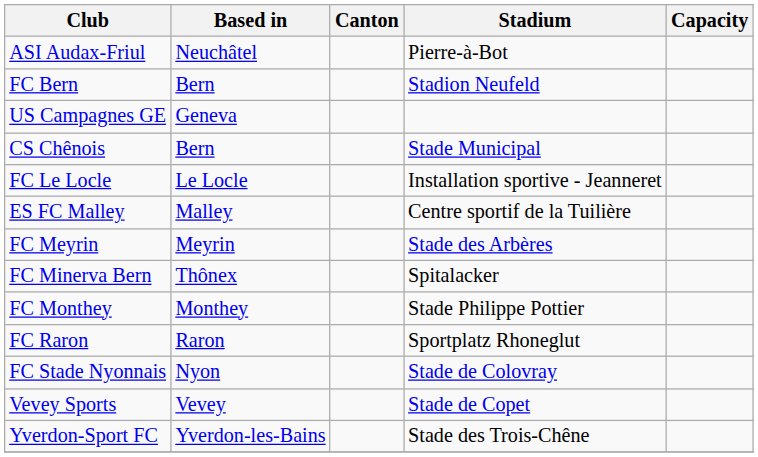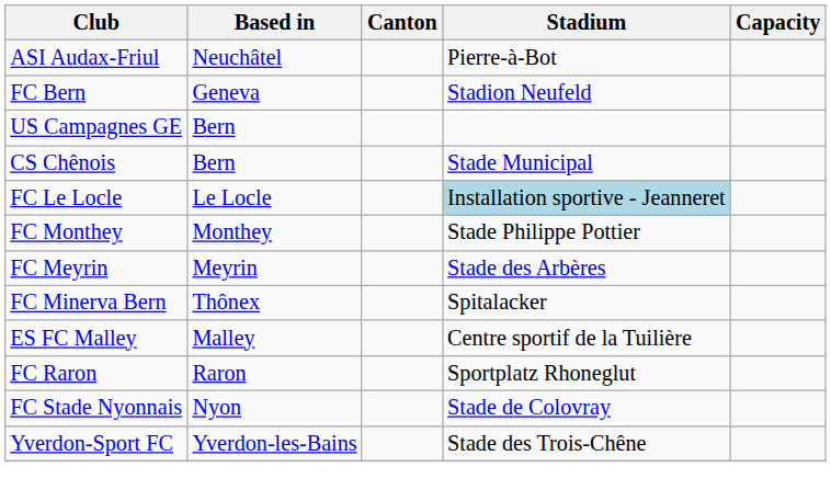FC Bern | Based in: Bern -> Geneva
US Campagnes GE | Based in: Geneva -> Bern
FC Le Locle | Stadium: no background -> lightblue background
rows swapped: ES FC Malley <-> FC Monthey
- row: Vevey Sports | Vevey | Stade de Copet
